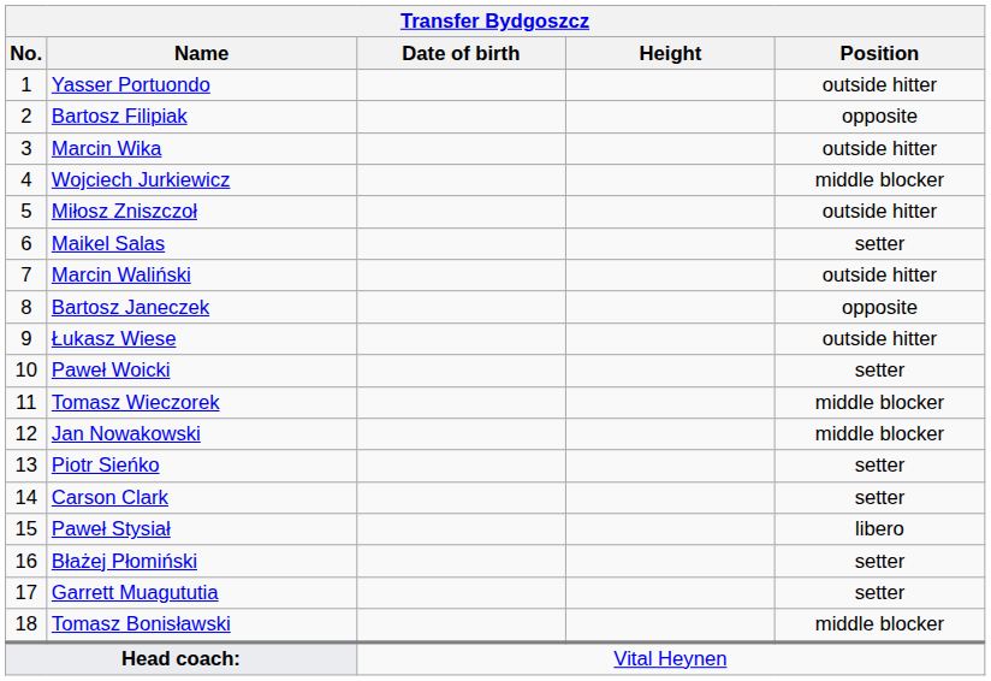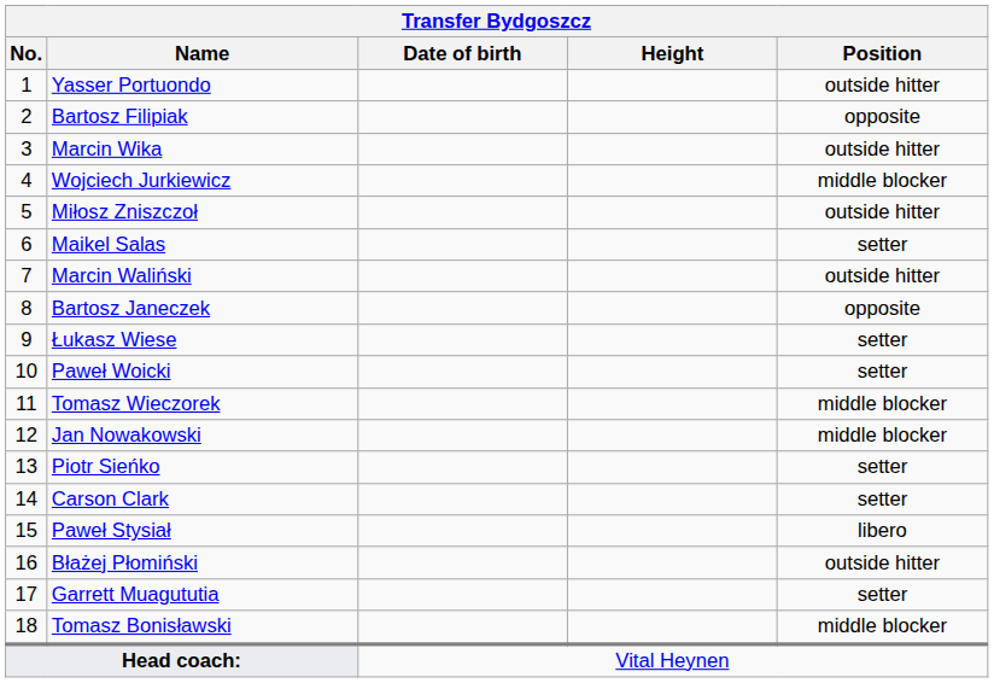Łukasz Wiese | Position: outside hitter -> setter
Błażej Płomiński | Position: setter -> outside hitter
